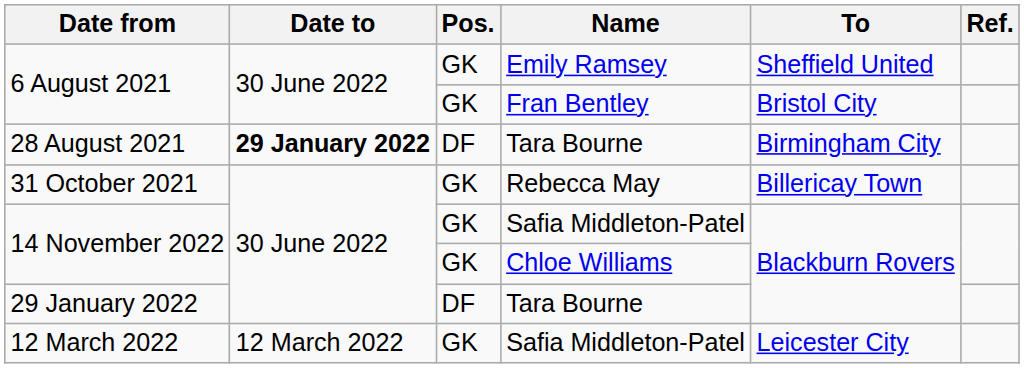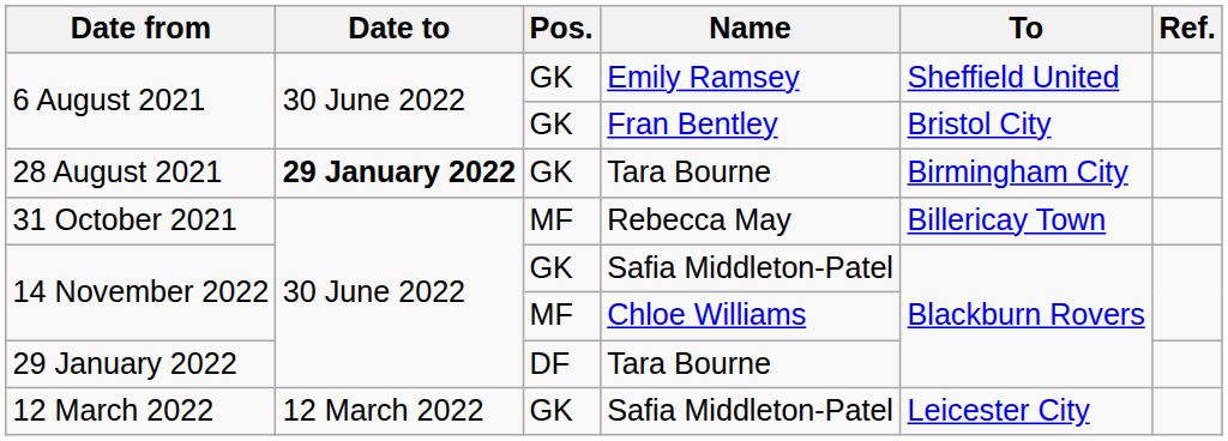28 August 2021 | Pos.: DF -> GK
31 October 2021 | Pos.: GK -> MF
14 November 2022 / Chloe Williams | Pos.: GK -> MF
